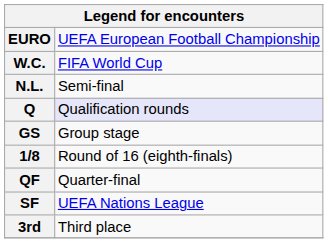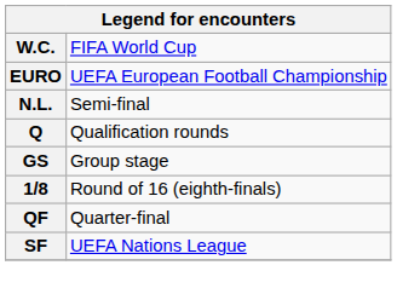rows swapped: W.C. <-> EURO
Q | column 2: lavender background -> no background
- row: 3rd | Third place
